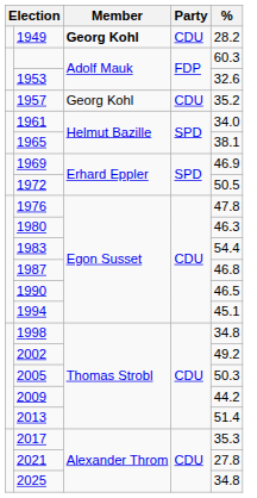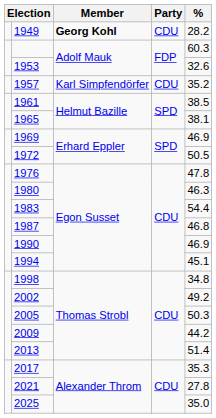1957 | Member: Georg Kohl -> Karl Simpfendörfer
1961 | %: 34.0 -> 38.5
1990 | %: 46.5 -> 46.9
2025 | %: 34.8 -> 35.0
